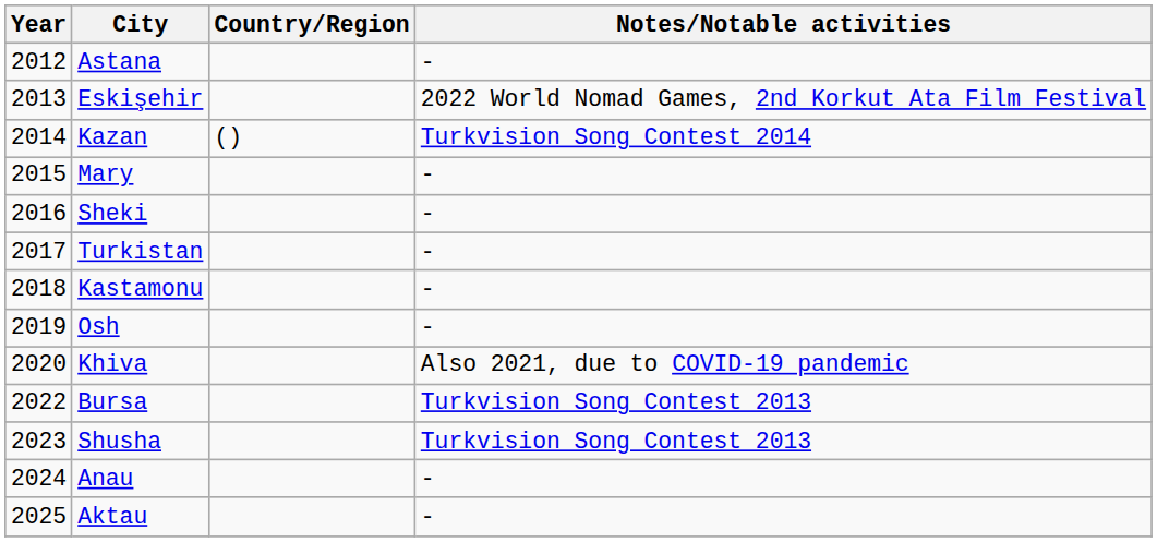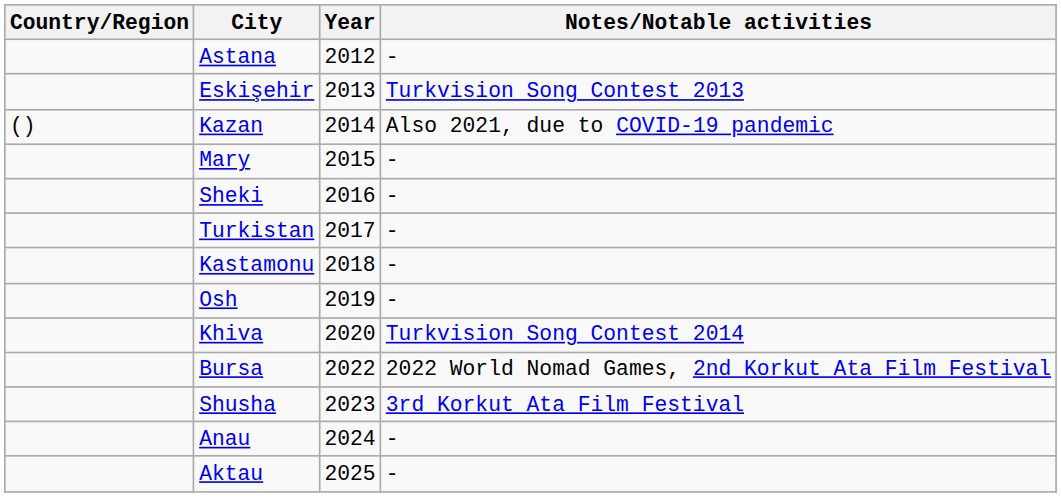columns swapped: Year <-> Country/Region
Eskişehir | Notes/Notable activities: 2022 World Nomad Games, 2nd Korkut Ata Film Festival -> Turkvision Song Contest 2013
Kazan | Notes/Notable activities: Turkvision Song Contest 2014 -> Also 2021, due to COVID-19 pandemic
Khiva | Notes/Notable activities: Also 2021, due to COVID-19 pandemic -> Turkvision Song Contest 2014
Bursa | Notes/Notable activities: Turkvision Song Contest 2013 -> 2022 World Nomad Games, 2nd Korkut Ata Film Festival
Shusha | Notes/Notable activities: Turkvision Song Contest 2013 -> 3rd Korkut Ata Film Festival
